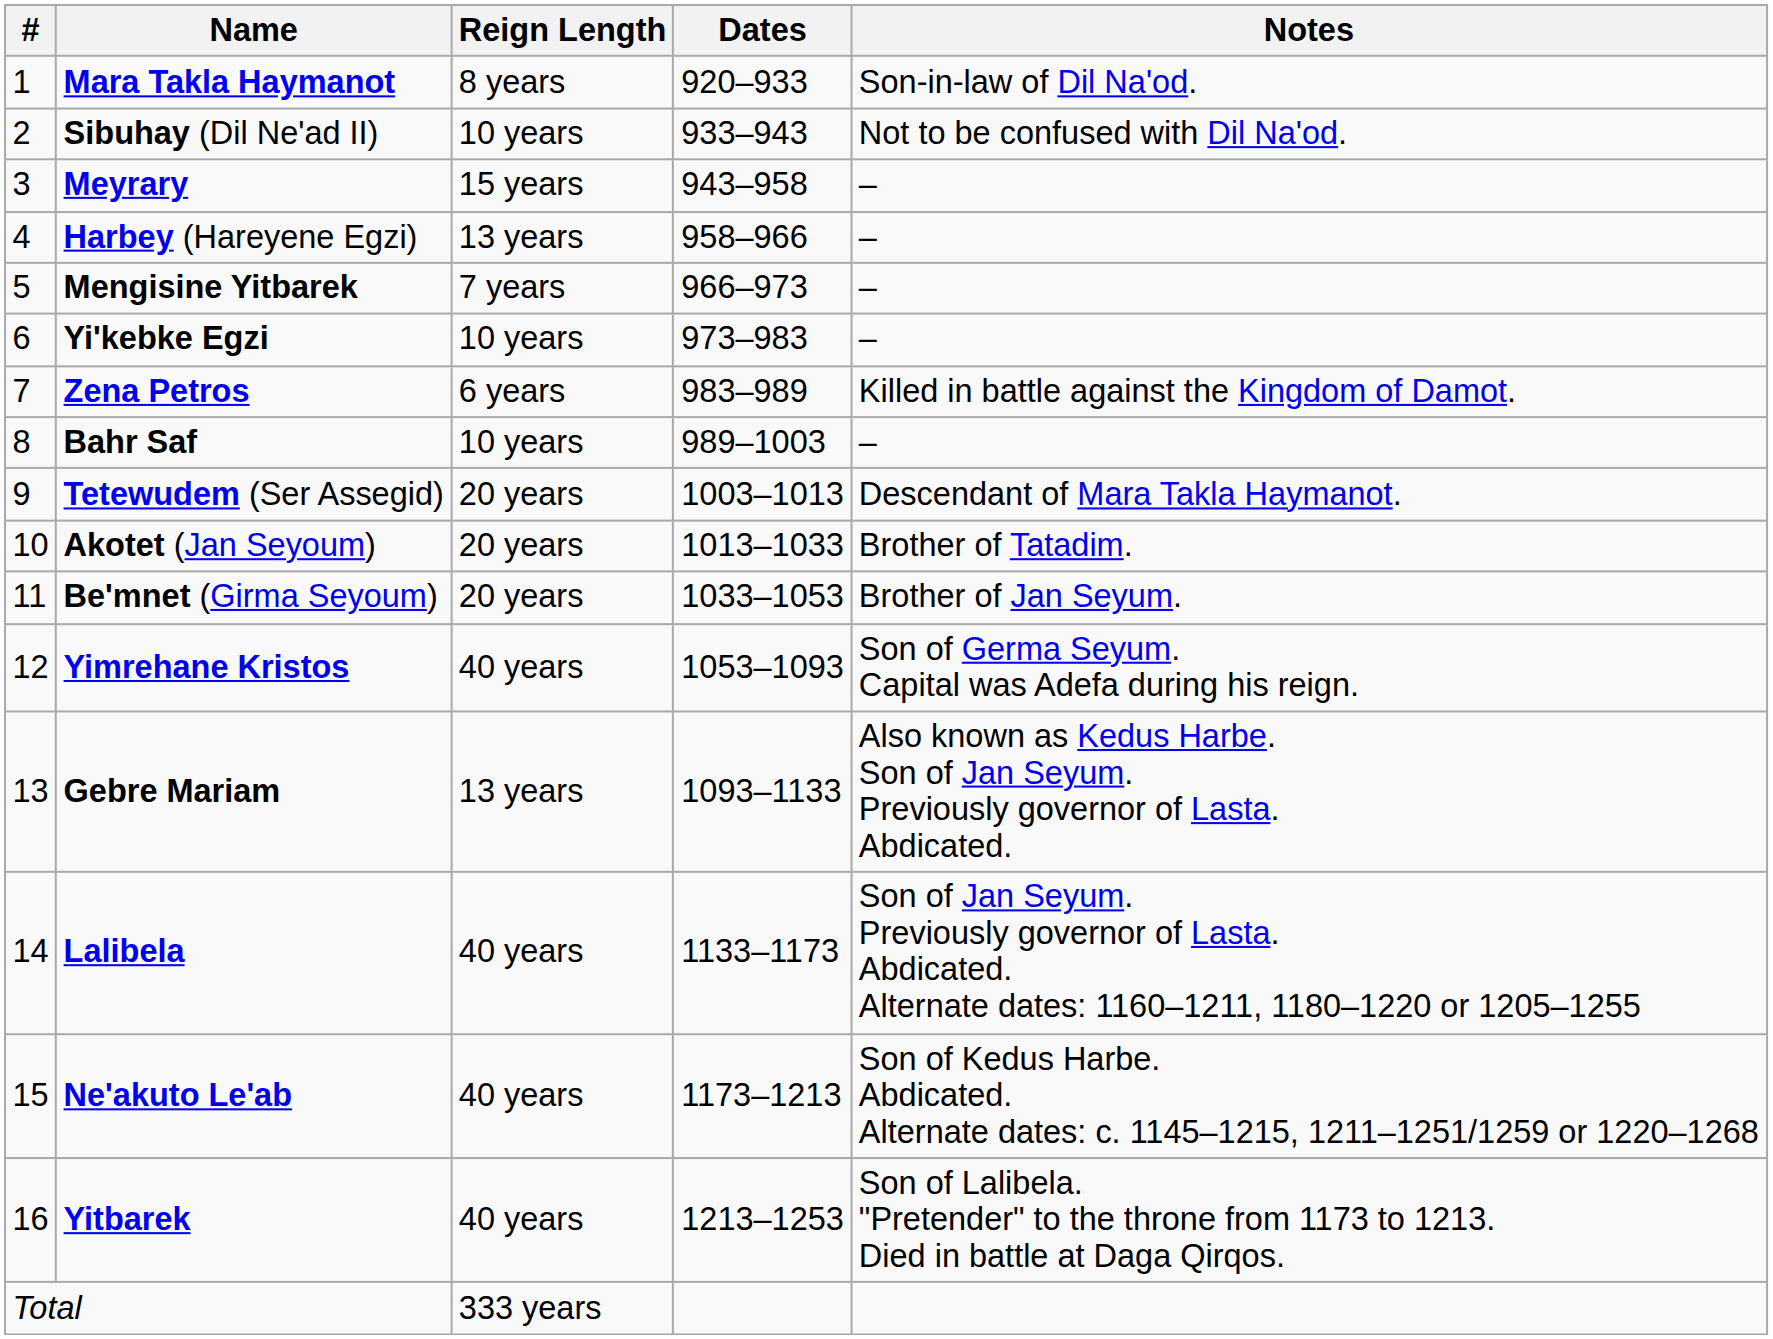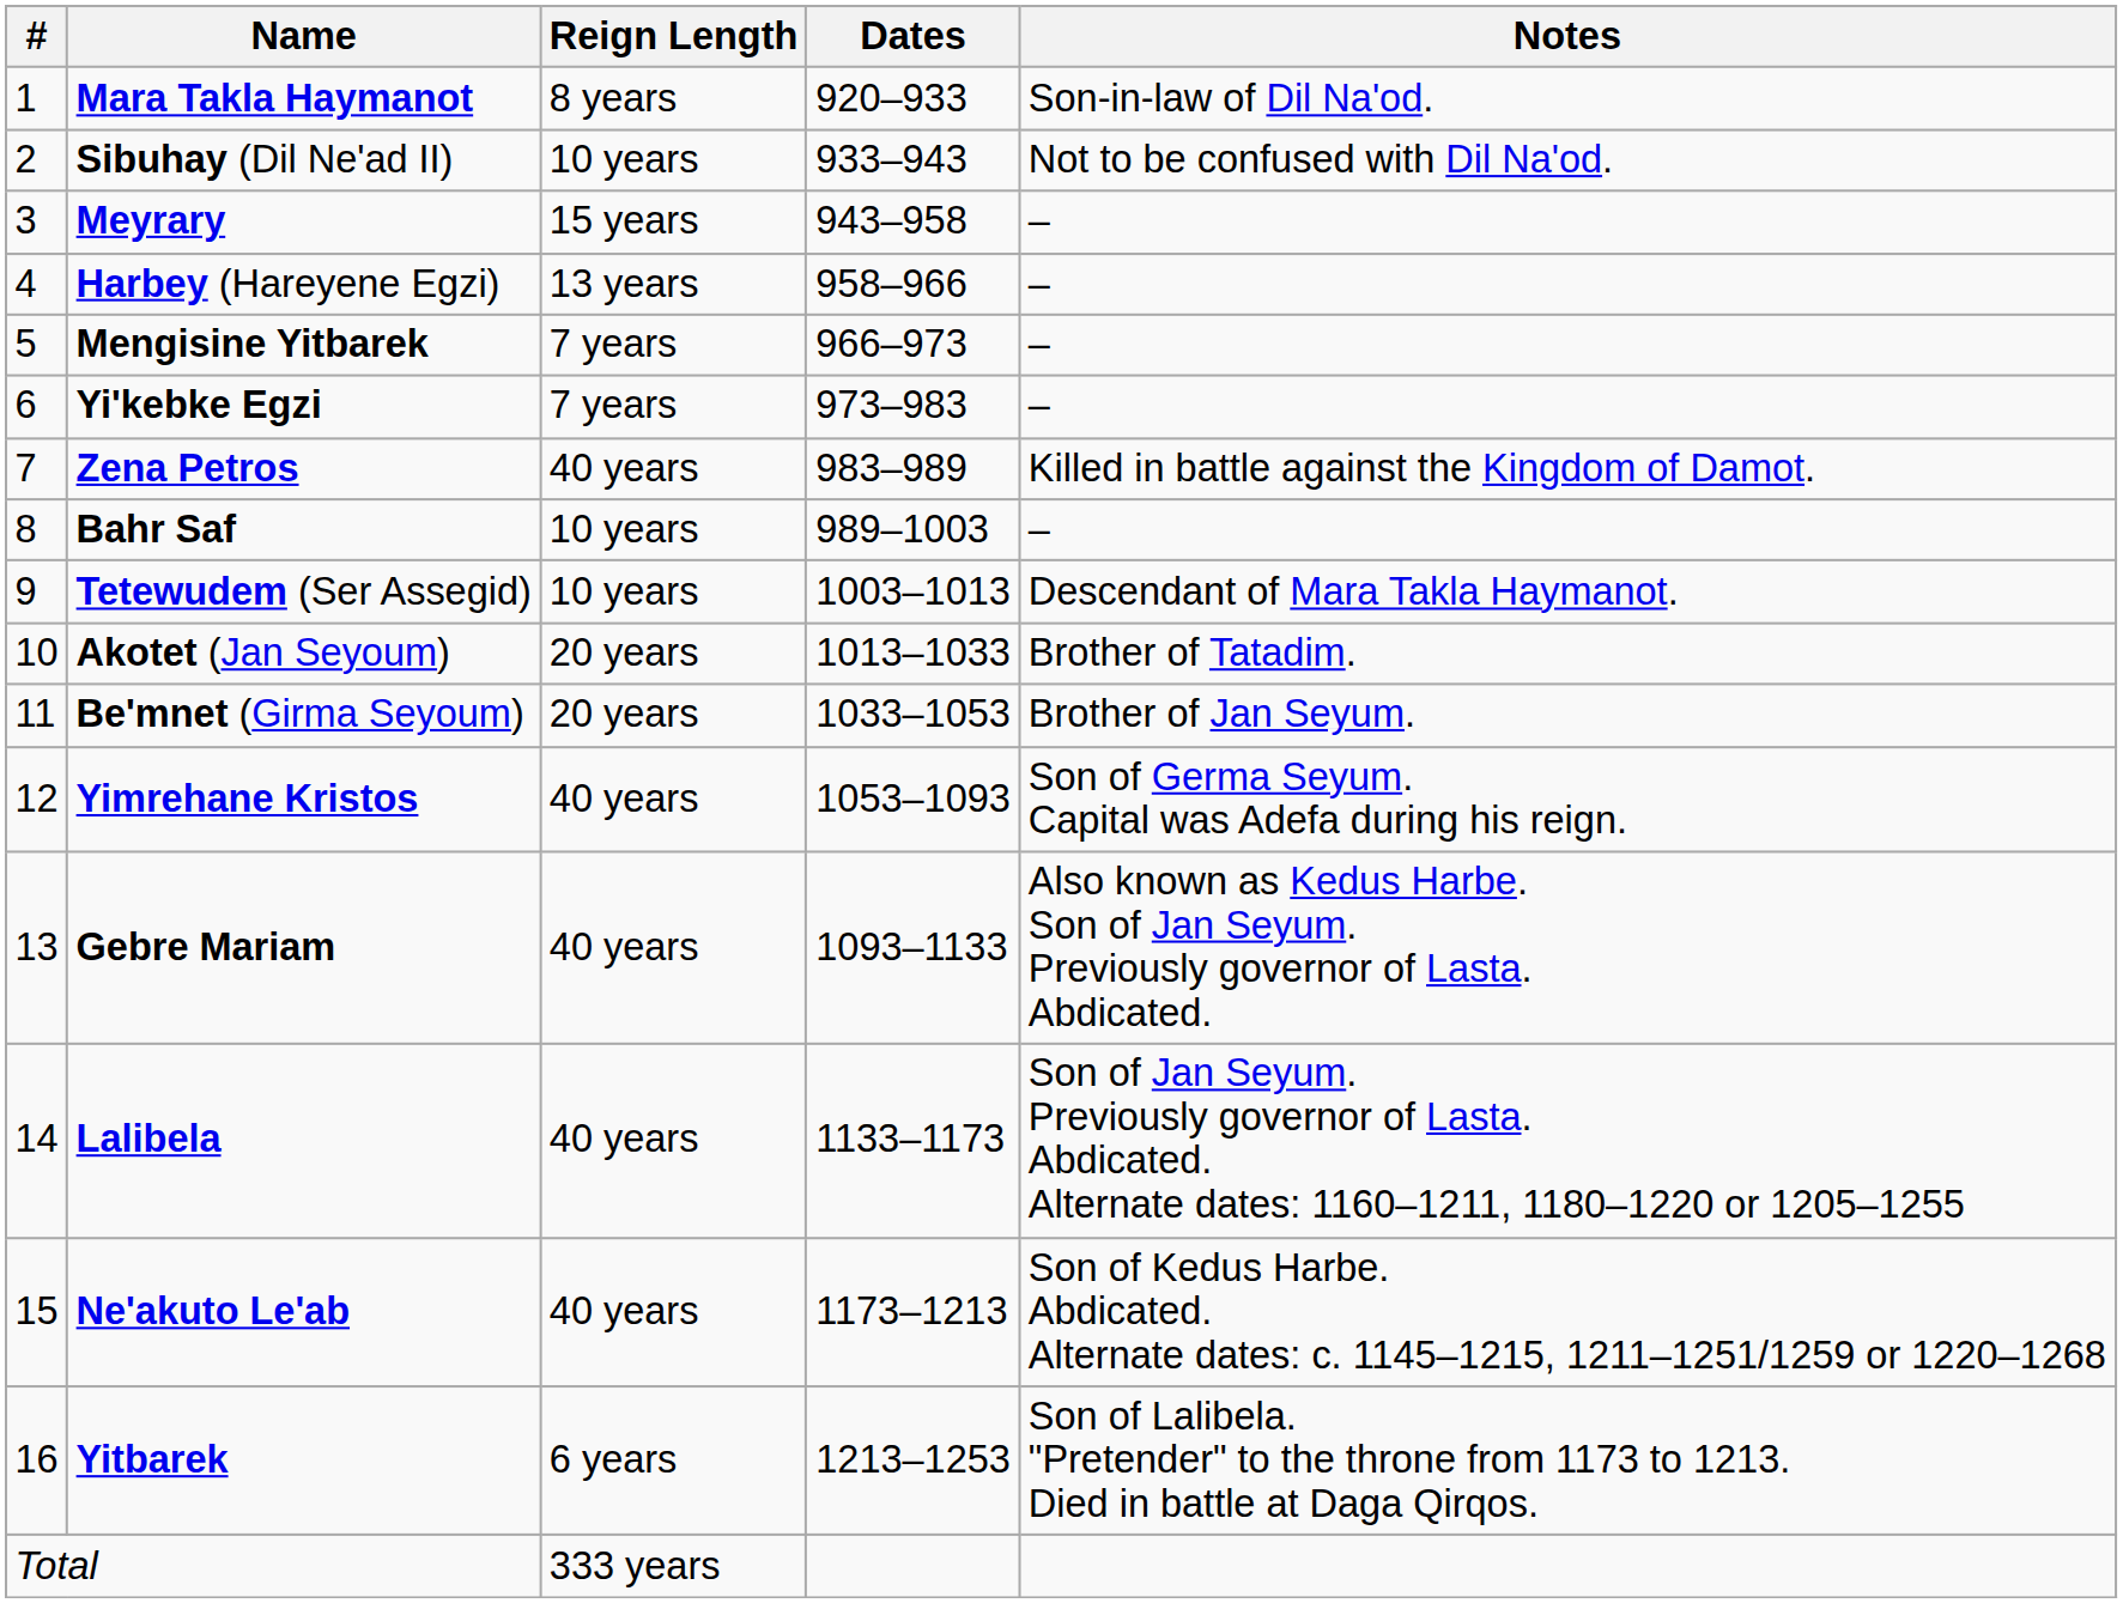Yi'kebke Egzi | Reign Length: 10 years -> 7 years
Zena Petros | Reign Length: 6 years -> 40 years
Tetewudem (Ser Assegid) | Reign Length: 20 years -> 10 years
Gebre Mariam | Reign Length: 13 years -> 40 years
Yitbarek | Reign Length: 40 years -> 6 years
